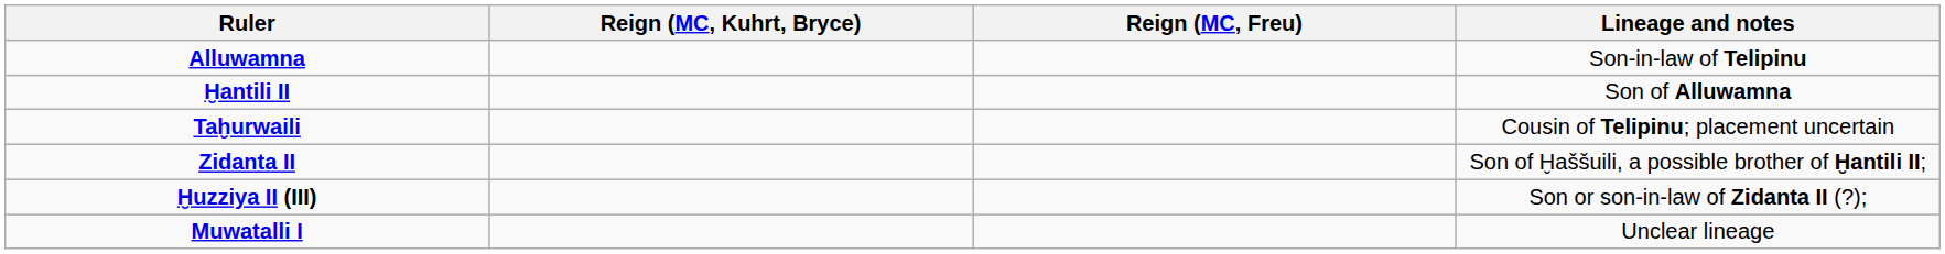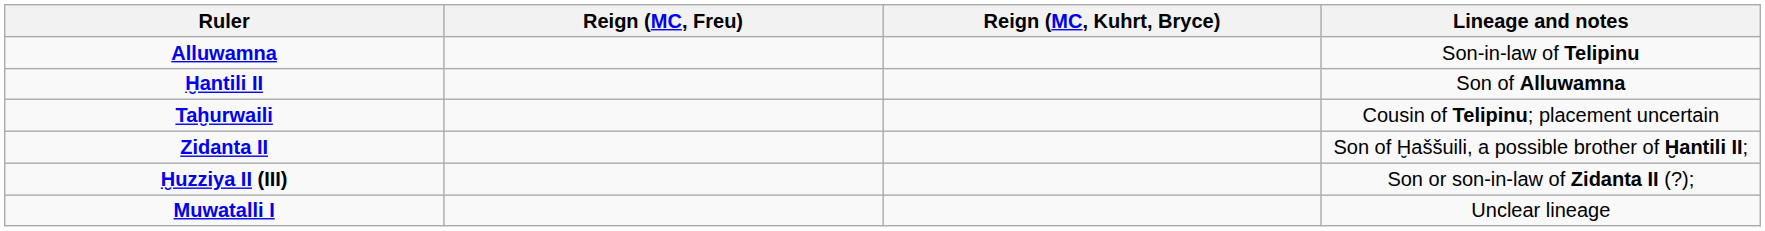columns swapped: Reign (MC, Kuhrt, Bryce) <-> Reign (MC, Freu)
